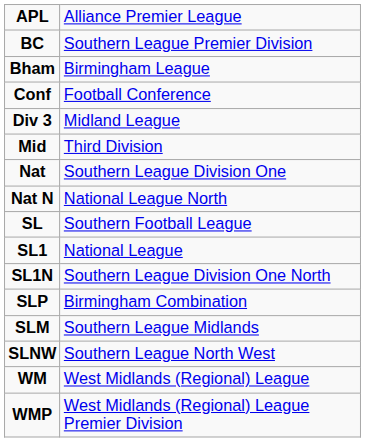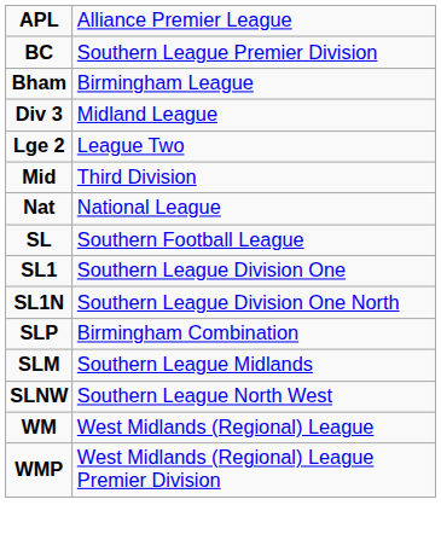- row: Conf | Football Conference
+ row: Lge 2 | League Two
Nat | column 2: Southern League Division One -> National League
- row: Nat N | National League North
SL1 | column 2: National League -> Southern League Division One
